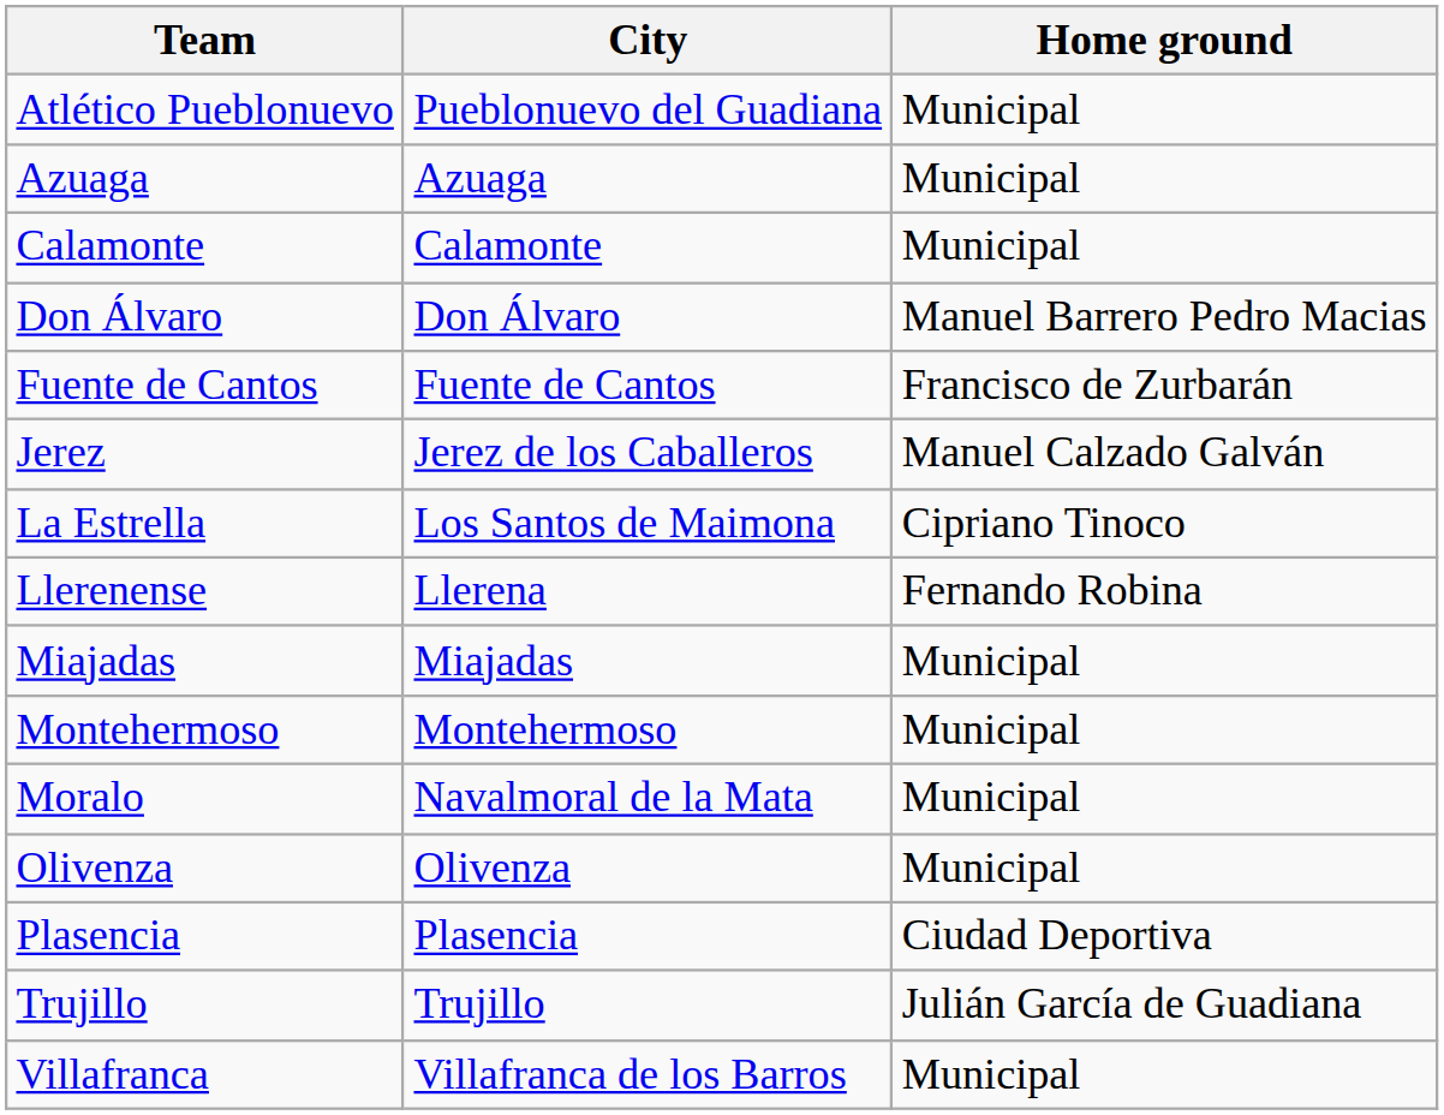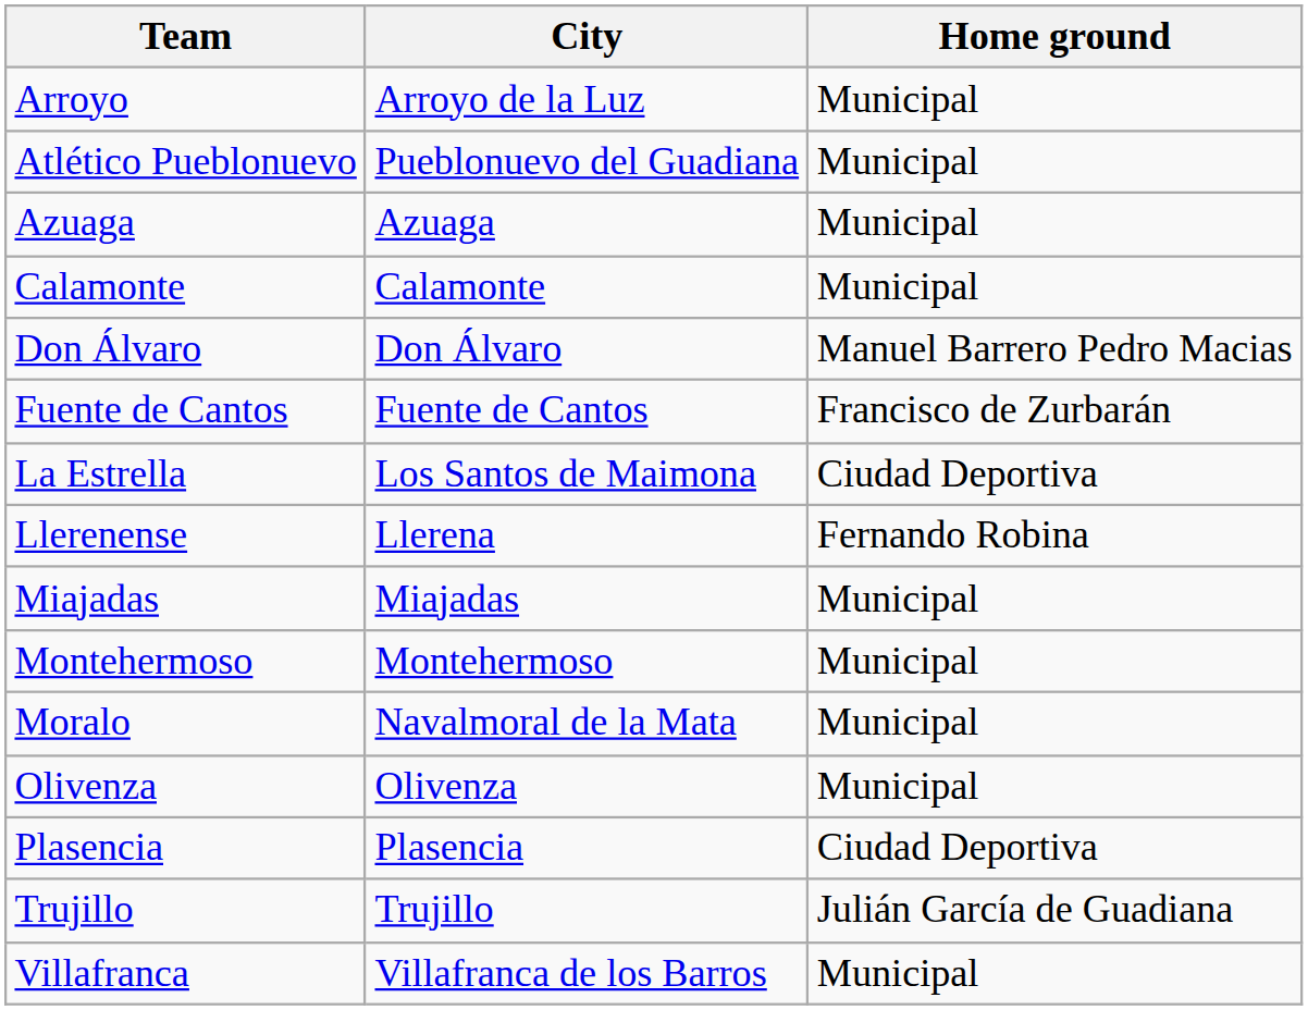+ row: Arroyo | Arroyo de la Luz | Municipal
- row: Jerez | Jerez de los Caballeros | Manuel Calzado Galván
La Estrella | Home ground: Cipriano Tinoco -> Ciudad Deportiva
